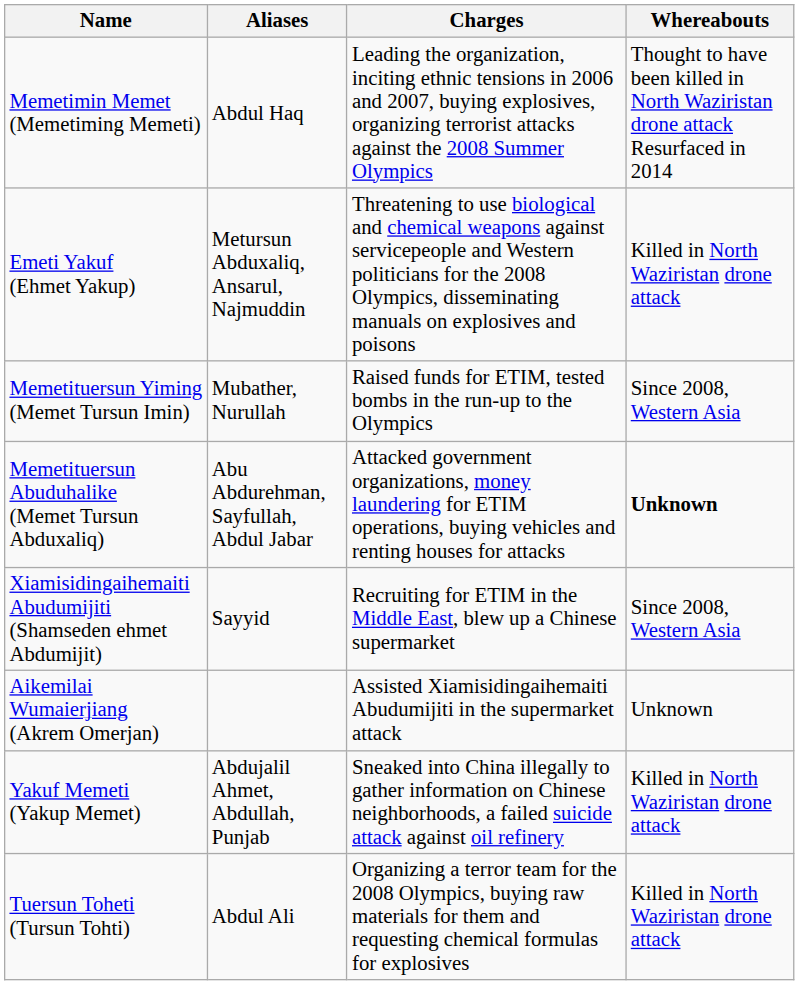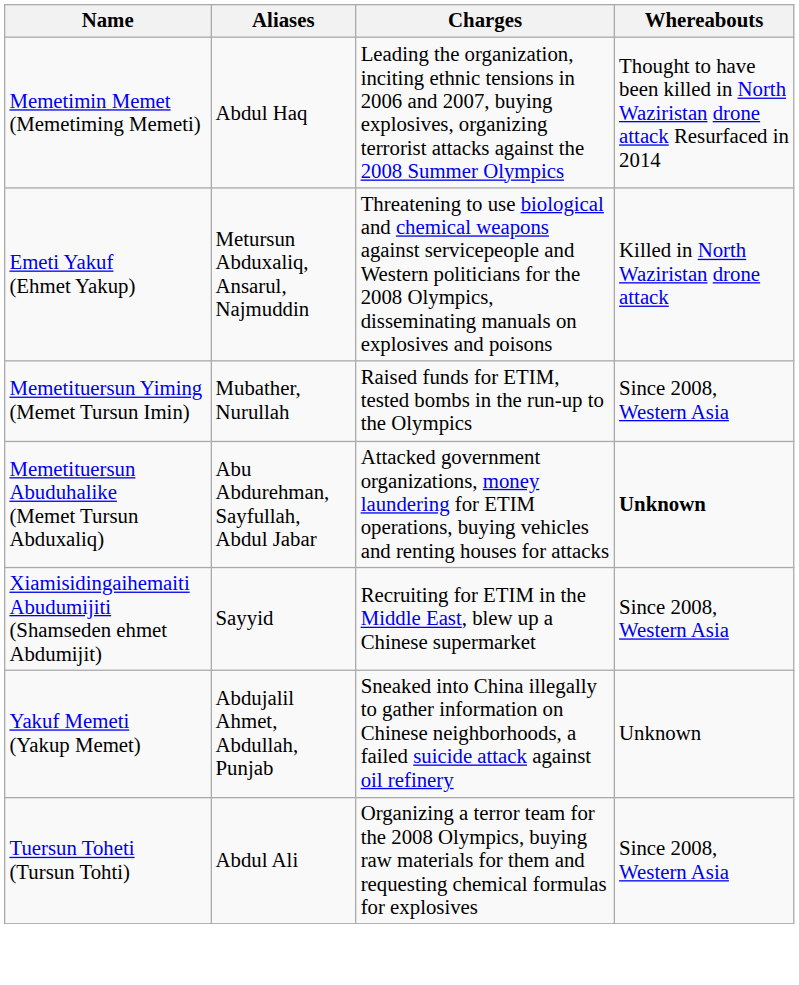- row: Aikemilai Wumaierjiang (Akrem Omerjan) | Assisted Xiamisidingaihemaiti Abudumijiti in the supermarket attack | Unknown
Yakuf Memeti (Yakup Memet) | Whereabouts: Killed in North Waziristan drone attack -> Unknown
Tuersun Toheti (Tursun Tohti) | Whereabouts: Killed in North Waziristan drone attack -> Since 2008, Western Asia
